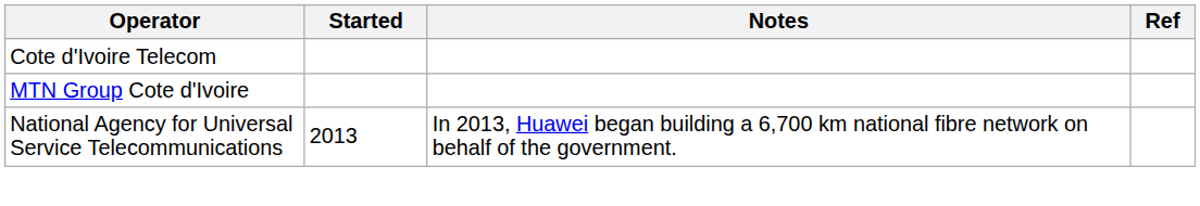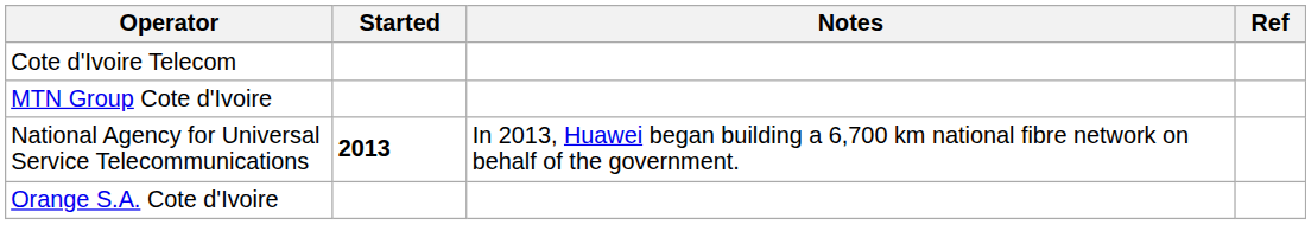National Agency for Universal Service Telecommunications | Started: normal -> bold
+ row: Orange S.A. Cote d'Ivoire
